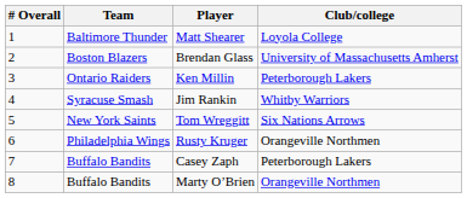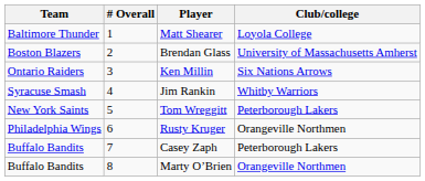columns swapped: # Overall <-> Team
Ken Millin | Club/college: Peterborough Lakers -> Six Nations Arrows
Tom Wreggitt | Club/college: Six Nations Arrows -> Peterborough Lakers
